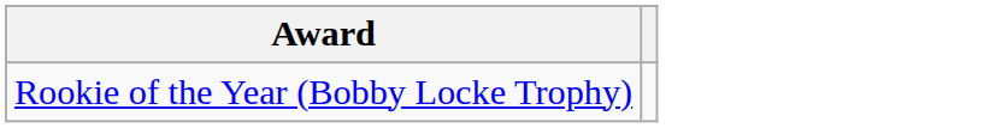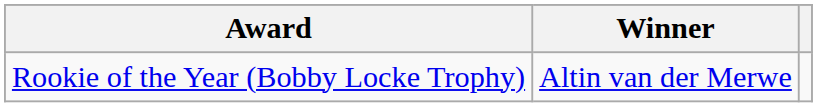+ column: Winner | Altin van der Merwe
